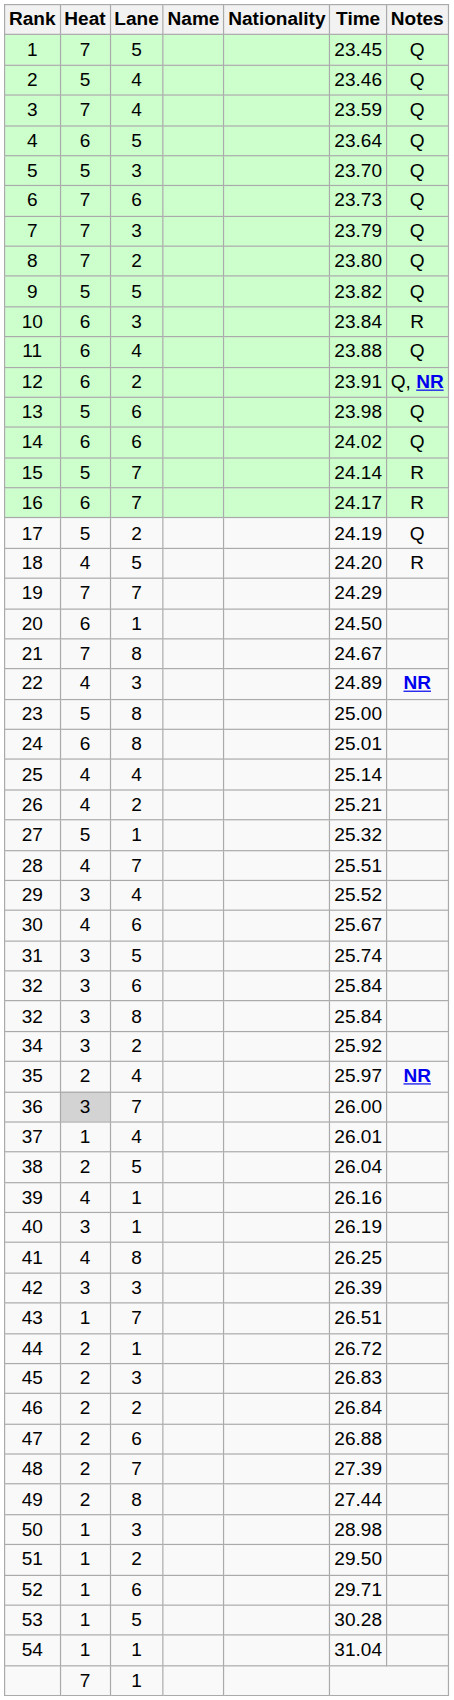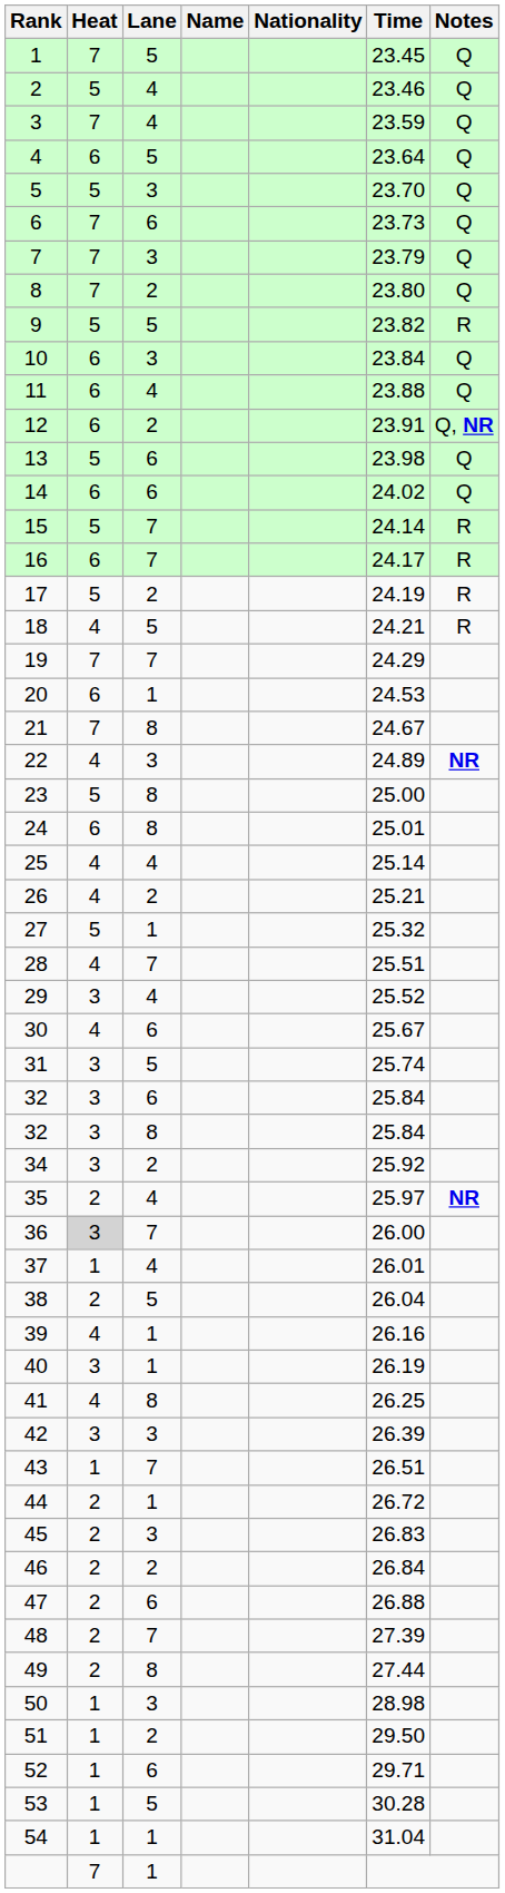9 | Notes: Q -> R
10 | Notes: R -> Q
17 | Notes: Q -> R
18 | Time: 24.20 -> 24.21
20 | Time: 24.50 -> 24.53
